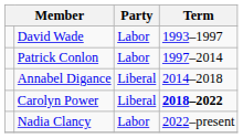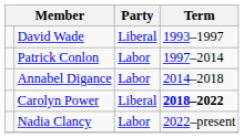David Wade | Party: Labor -> Liberal
Annabel Digance | Party: Liberal -> Labor
